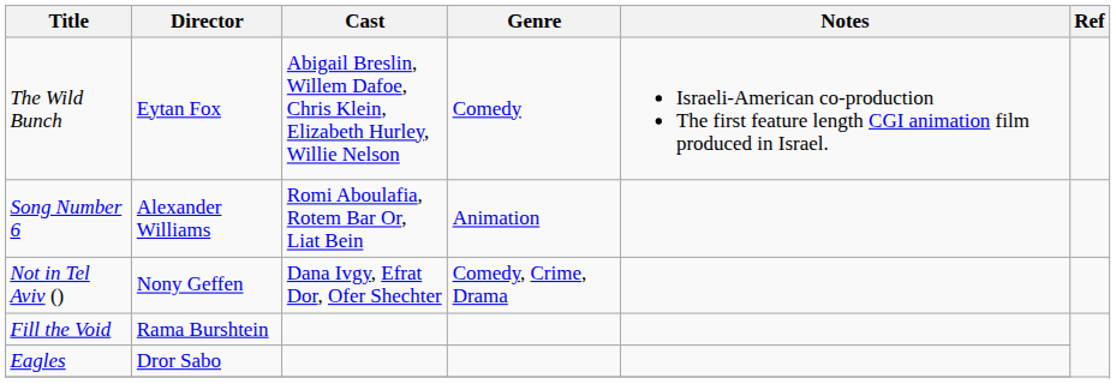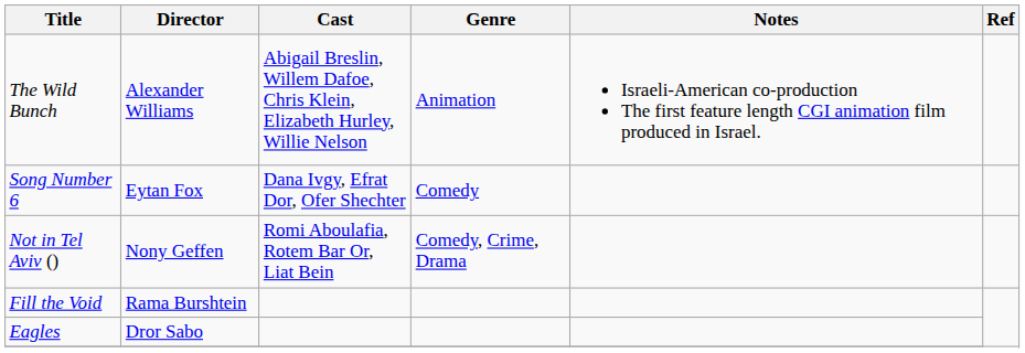The Wild Bunch | Director: Eytan Fox -> Alexander Williams
The Wild Bunch | Genre: Comedy -> Animation
Song Number 6 | Director: Alexander Williams -> Eytan Fox
Song Number 6 | Cast: Romi Aboulafia, Rotem Bar Or, Liat Bein -> Dana Ivgy, Efrat Dor, Ofer Shechter
Song Number 6 | Genre: Animation -> Comedy
Not in Tel Aviv () | Cast: Dana Ivgy, Efrat Dor, Ofer Shechter -> Romi Aboulafia, Rotem Bar Or, Liat Bein
